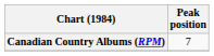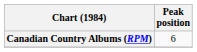Canadian Country Albums (RPM) | Peak position: 7 -> 6
